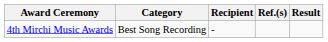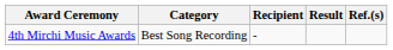columns swapped: Result <-> Ref.(s)
